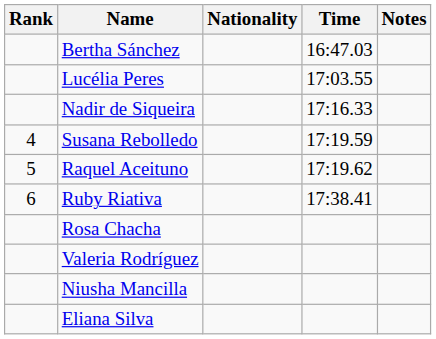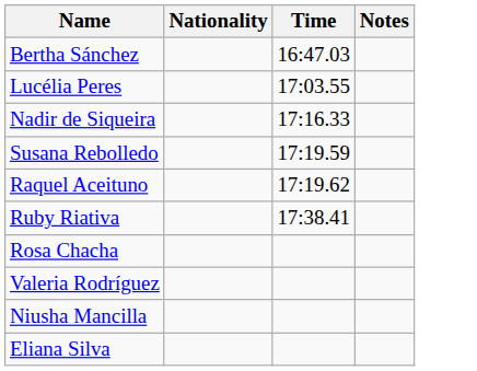- column: Rank | 4 | 5 | 6
